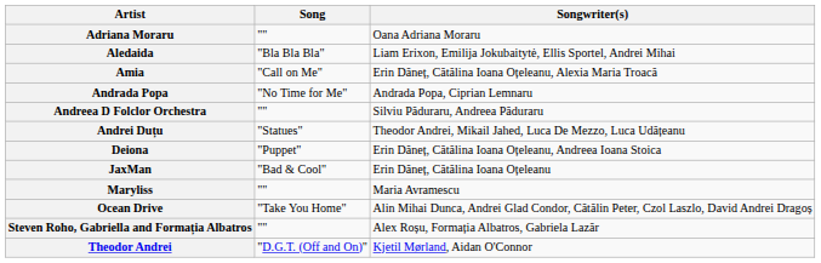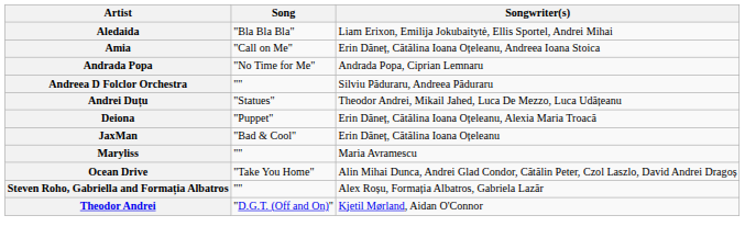- row: Adriana Moraru | "" | Oana Adriana Moraru
Amia | Songwriter(s): Erin Dăneț, Cătălina Ioana Oțeleanu, Alexia Maria Troacă -> Erin Dăneț, Cătălina Ioana Oțeleanu, Andreea Ioana Stoica
Deiona | Songwriter(s): Erin Dăneț, Cătălina Ioana Oțeleanu, Andreea Ioana Stoica -> Erin Dăneț, Cătălina Ioana Oțeleanu, Alexia Maria Troacă
